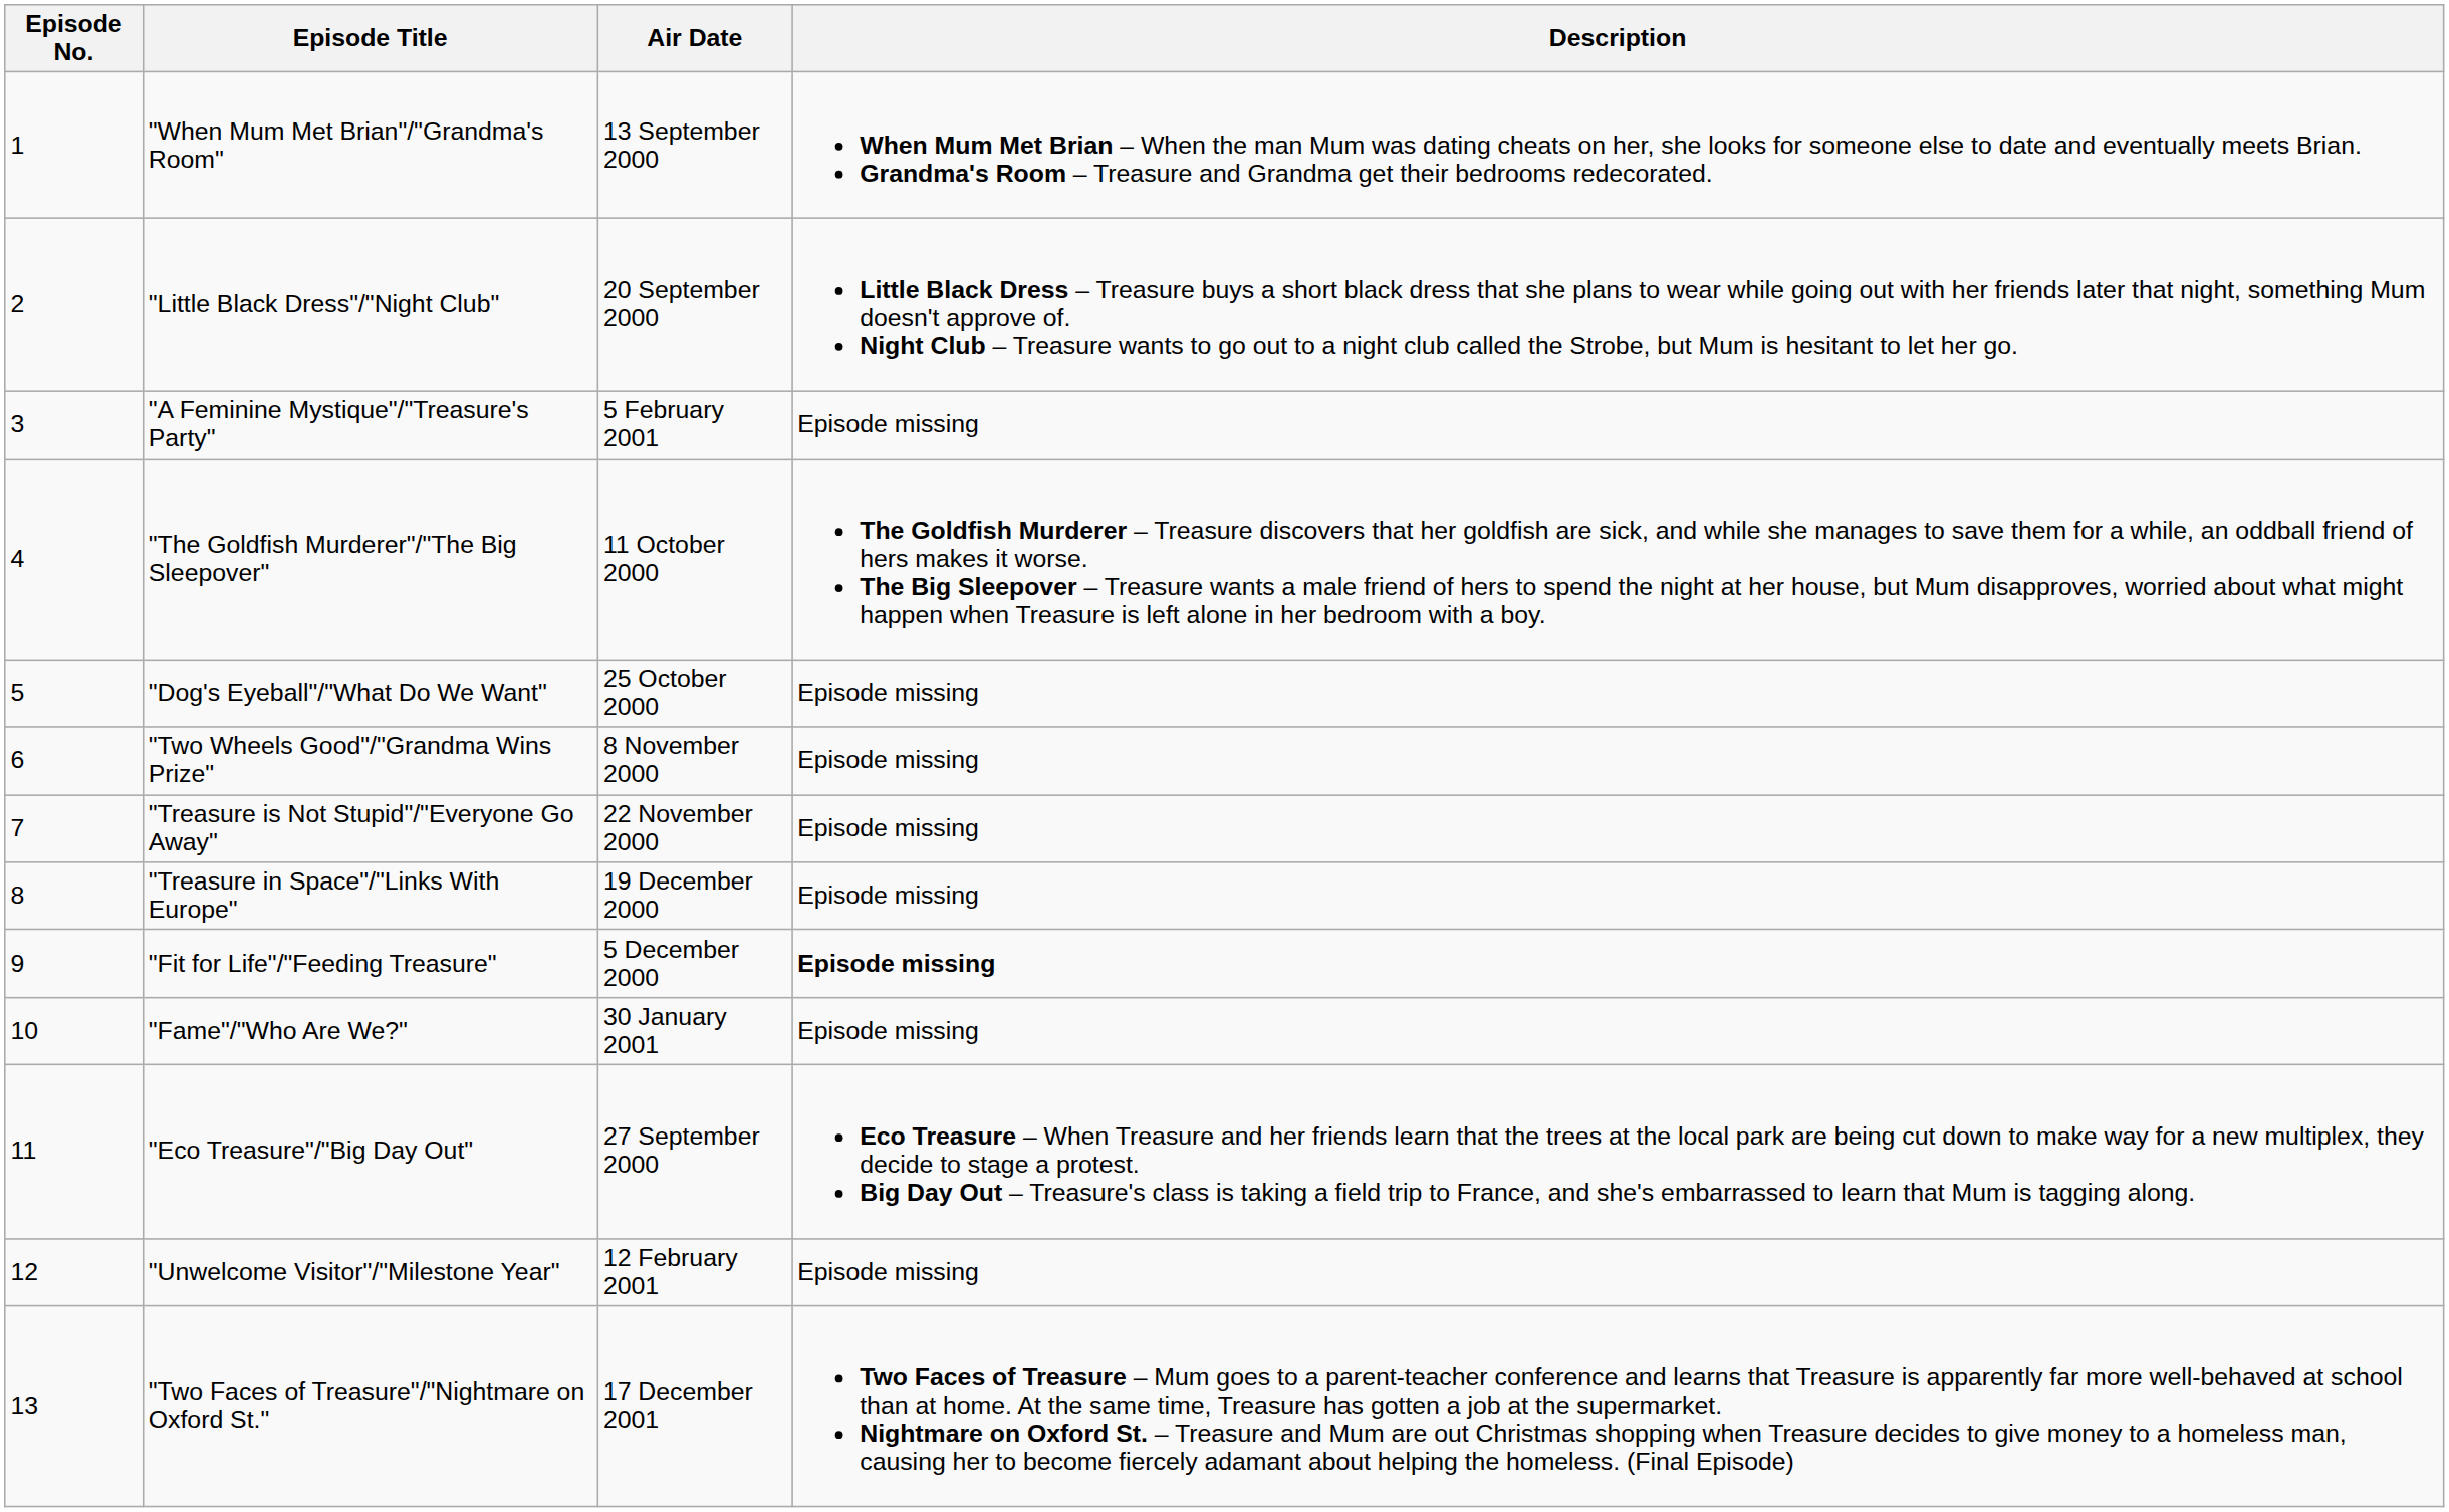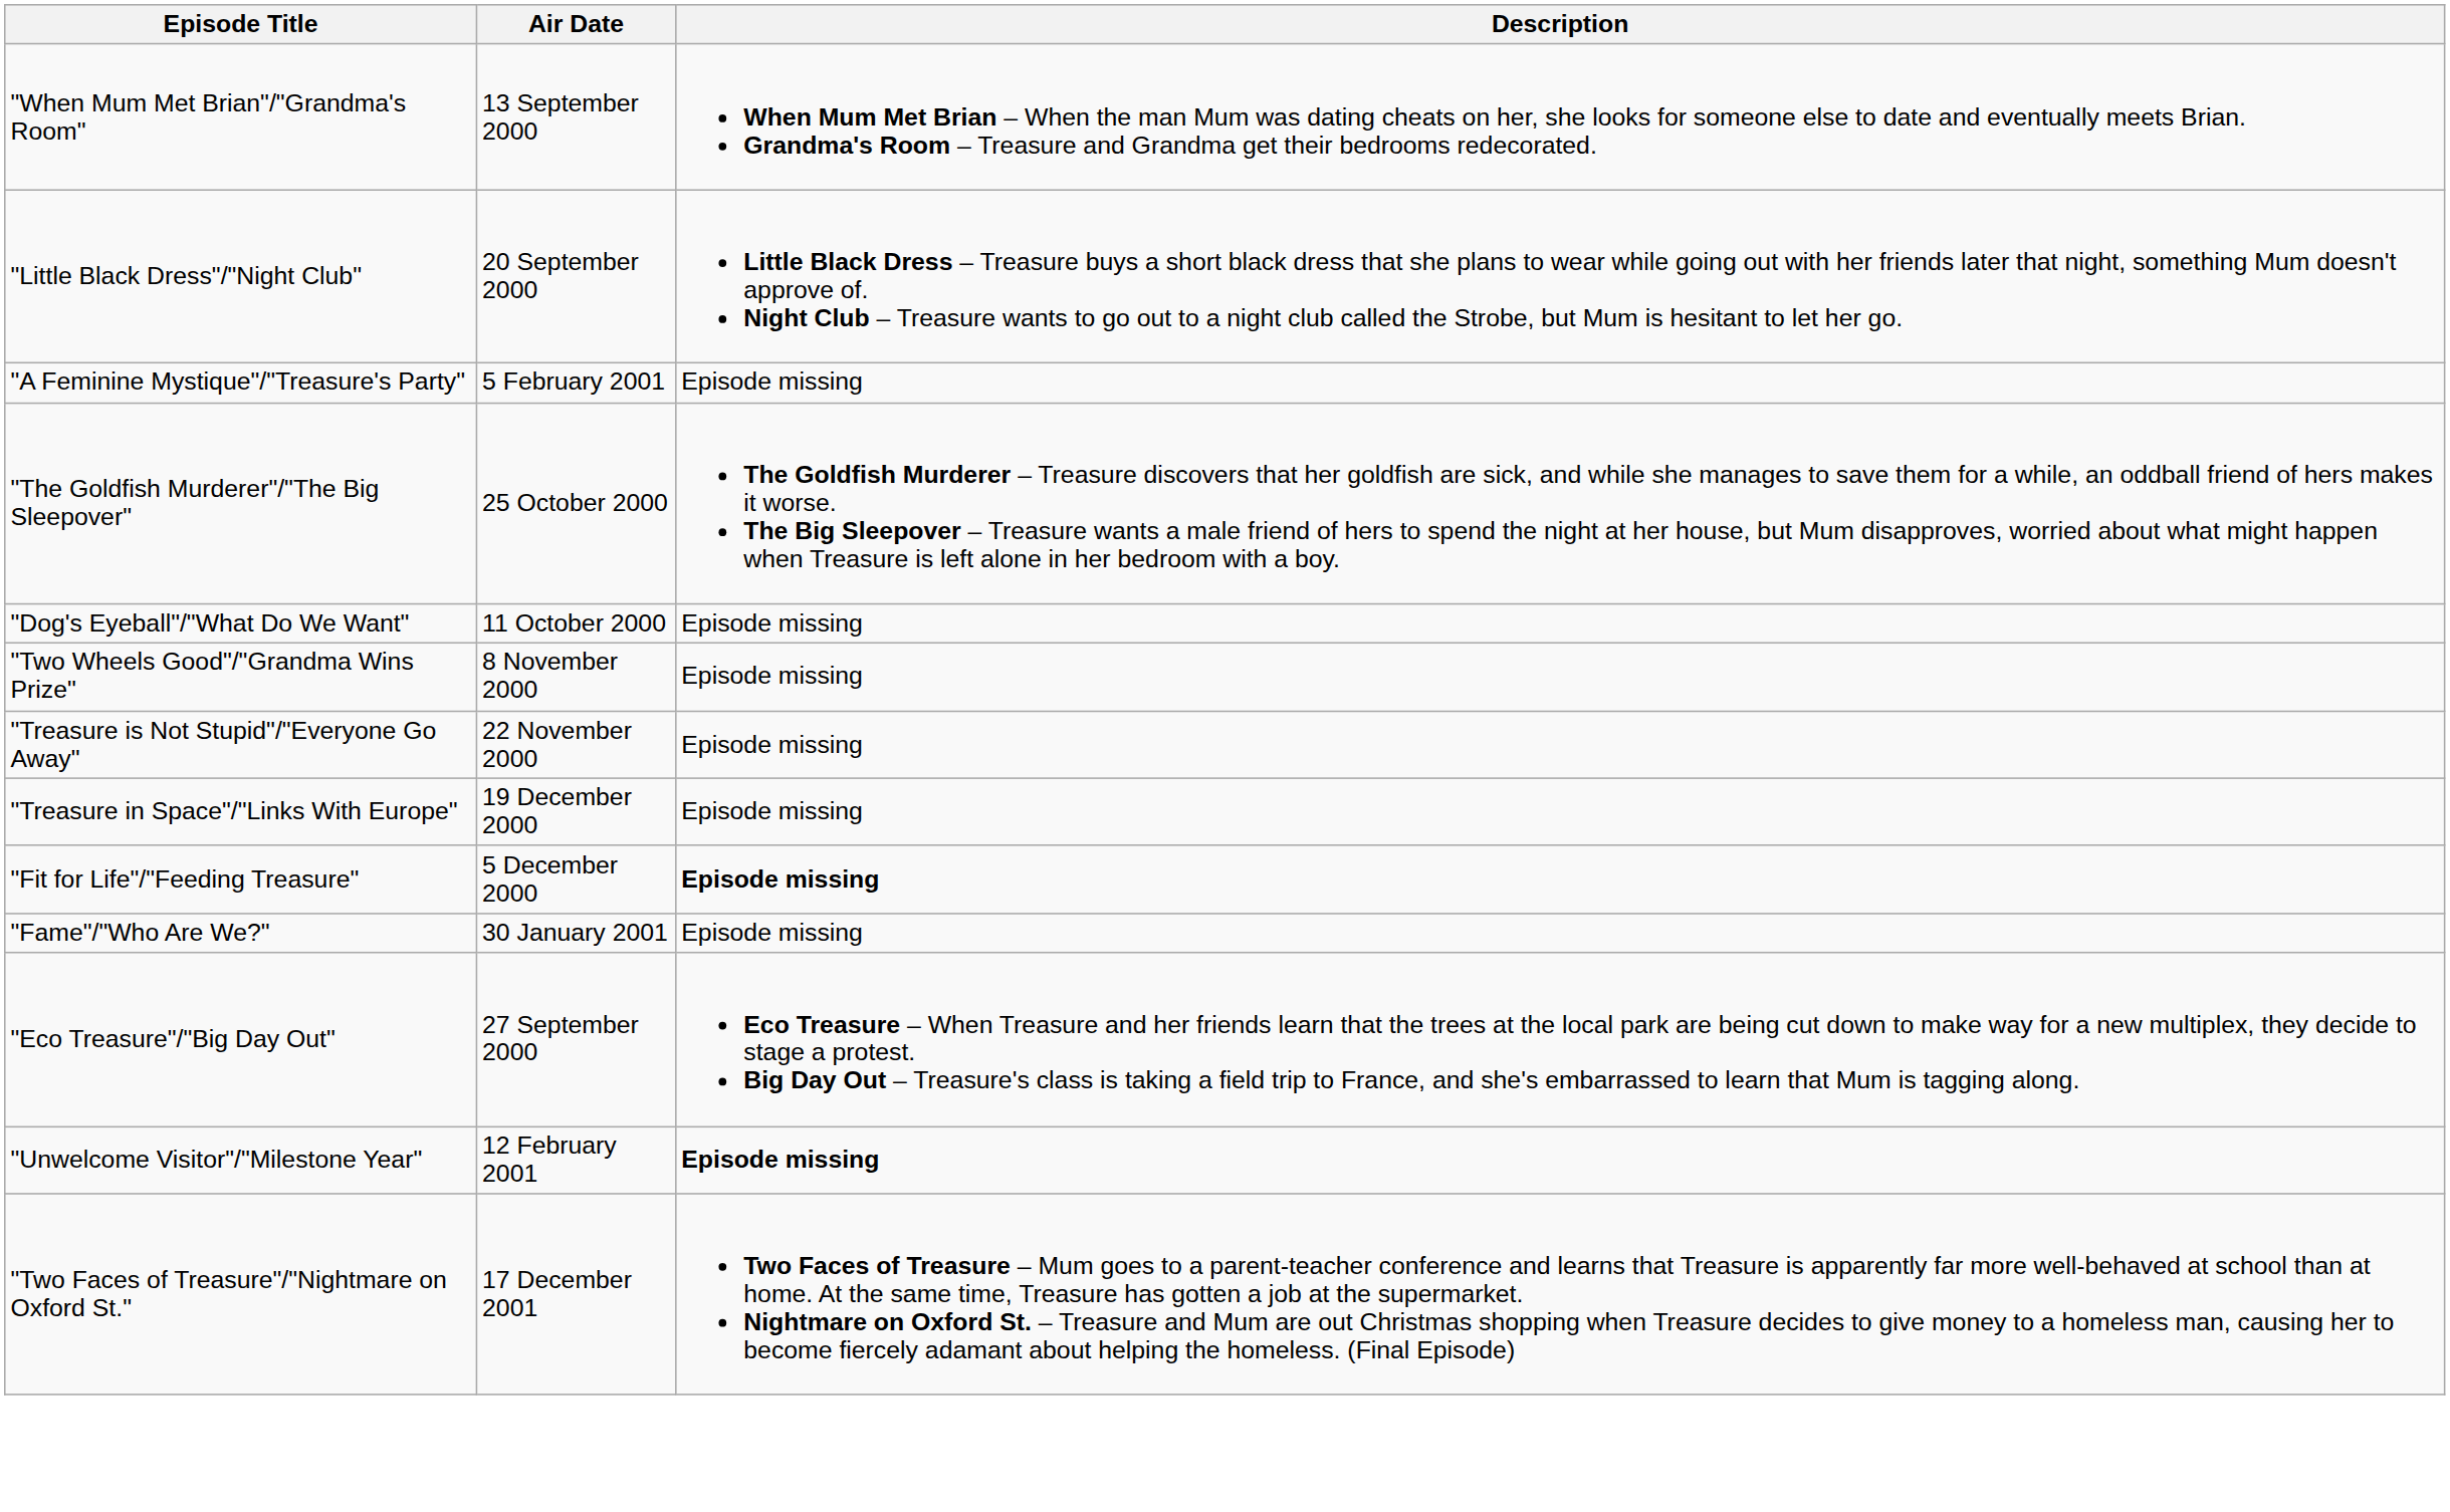- column: Episode No. | 1 | 2 | 3 | 4 | 5 | 6 | 7 | 8 | 9 | 10 | 11 | 12 | 13
"The Goldfish Murderer"/"The Big Sleepover" | Air Date: 11 October 2000 -> 25 October 2000
"Dog's Eyeball"/"What Do We Want" | Air Date: 25 October 2000 -> 11 October 2000
"Unwelcome Visitor"/"Milestone Year" | Description: normal -> bold
